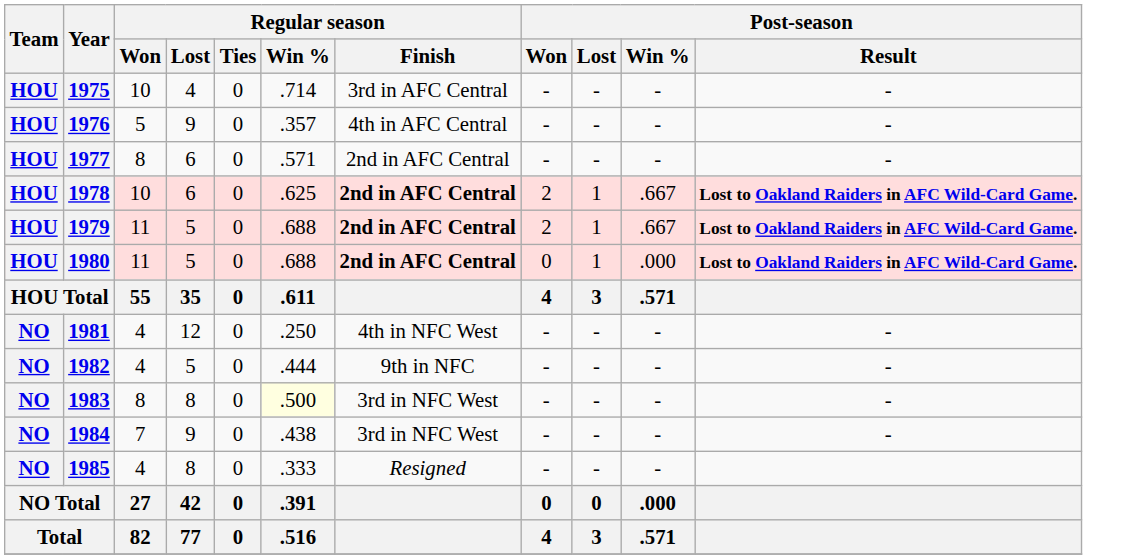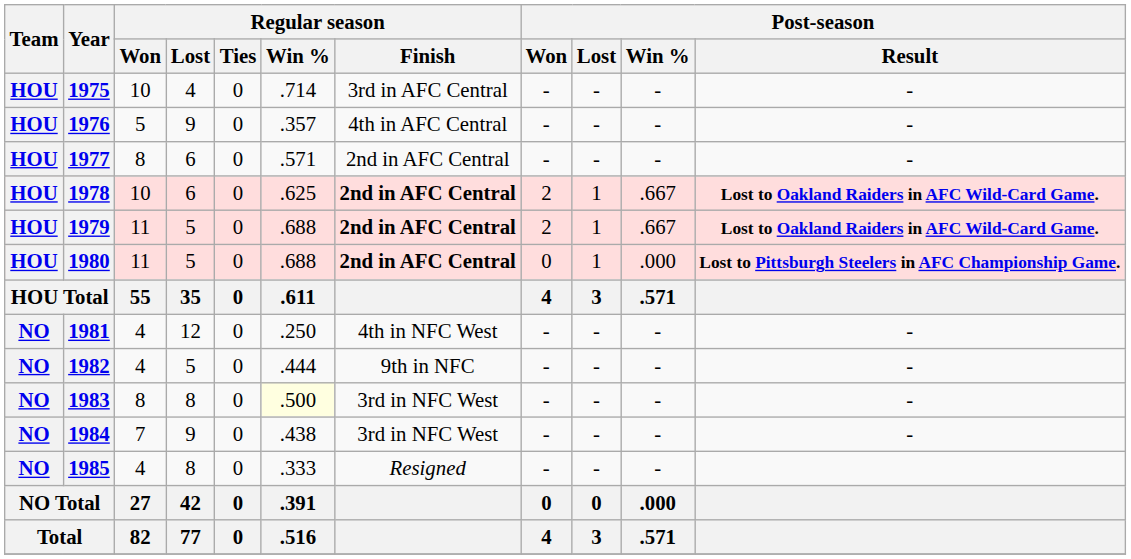1980 | Post-season / Result: Lost to Oakland Raiders in AFC Wild-Card Game. -> Lost to Pittsburgh Steelers in AFC Championship Game.
